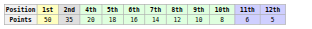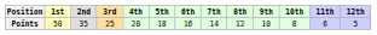+ column: 3rd | 25
